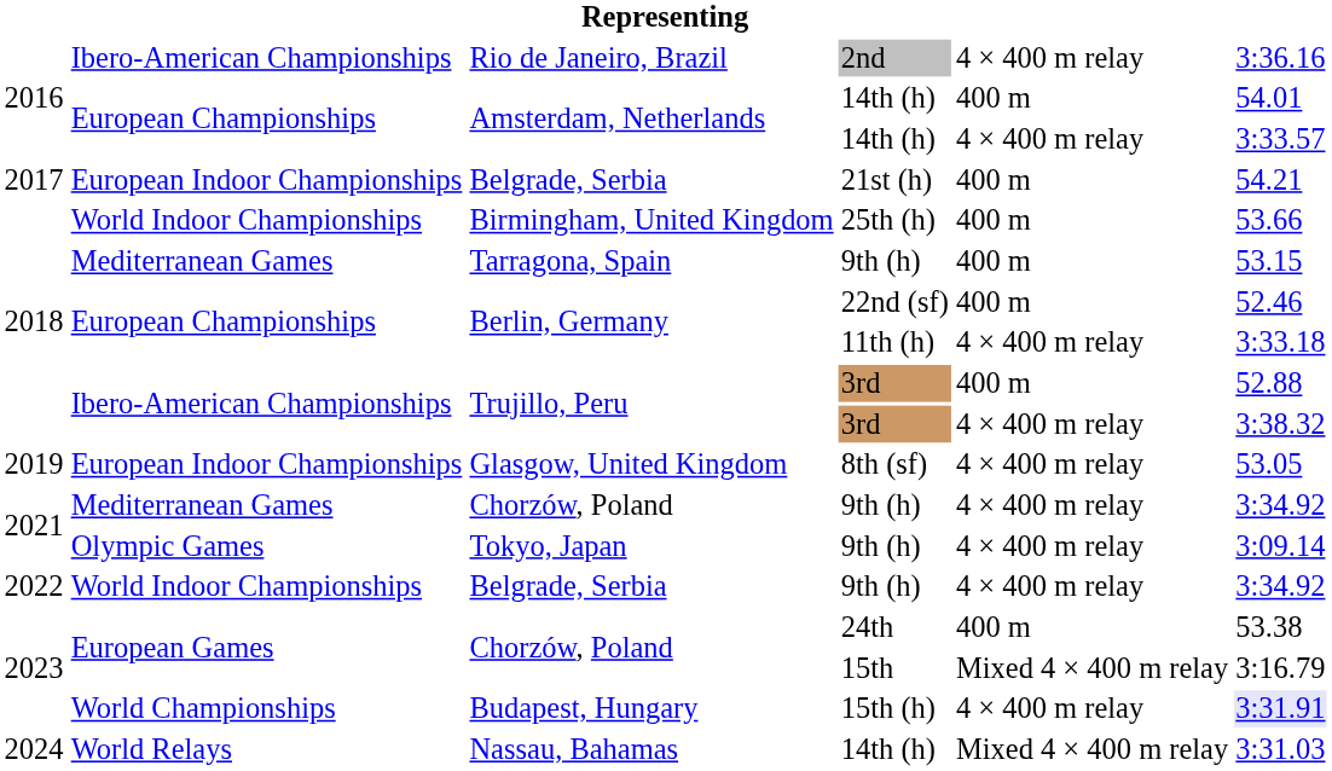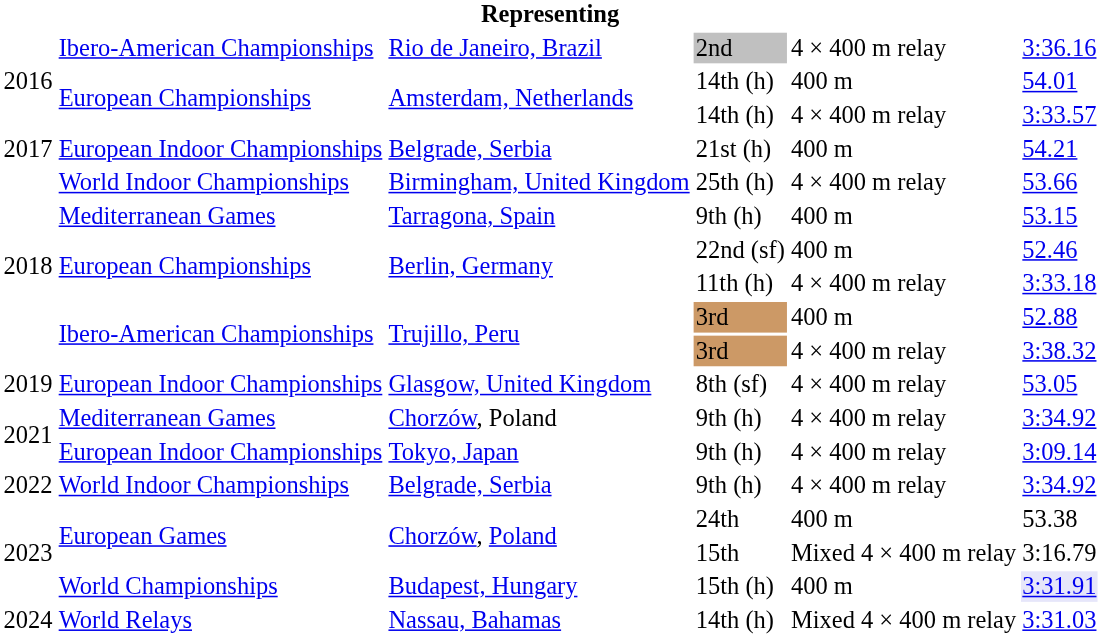Birmingham, United Kingdom | column 5: 400 m -> 4 × 400 m relay
Tokyo, Japan | column 2: Olympic Games -> European Indoor Championships
Budapest, Hungary | column 5: 4 × 400 m relay -> 400 m
